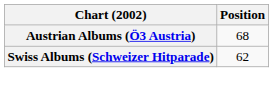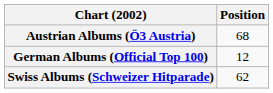+ row: German Albums (Official Top 100) | 12
